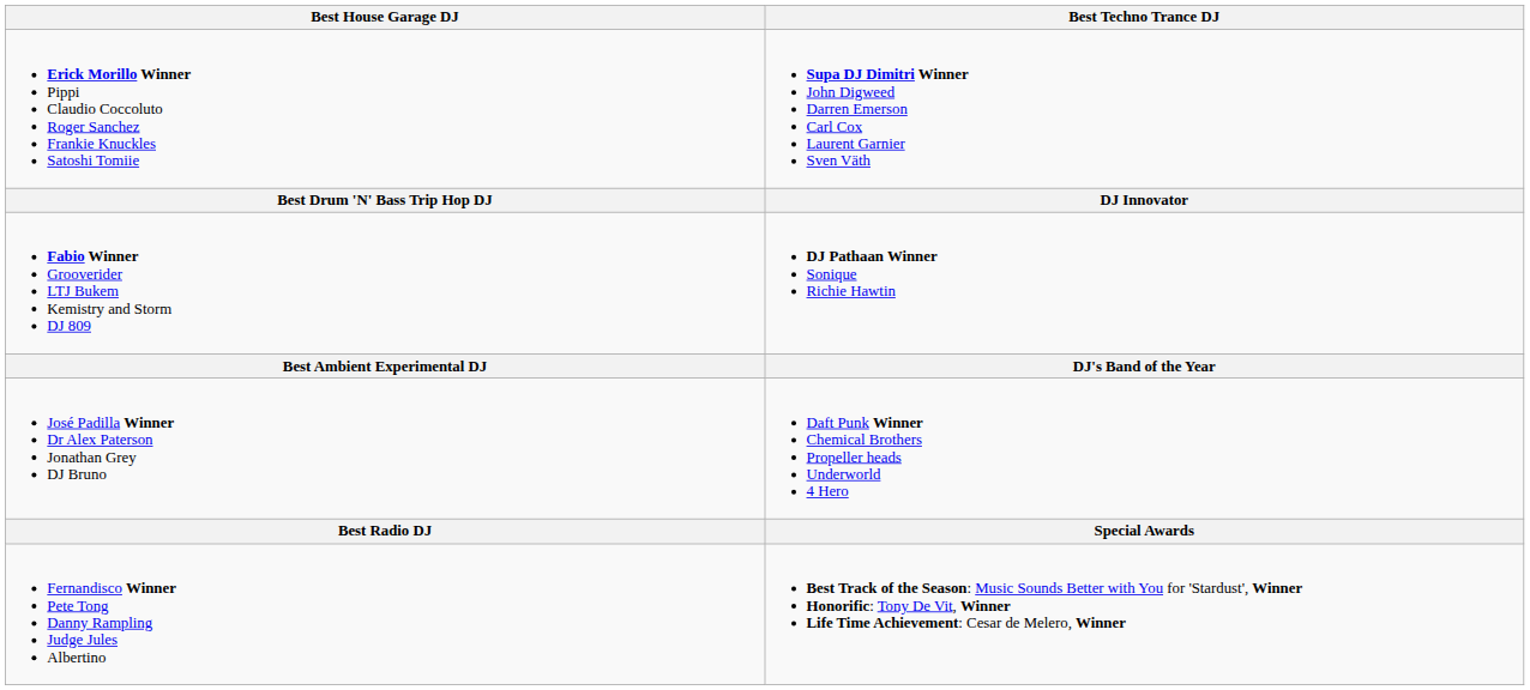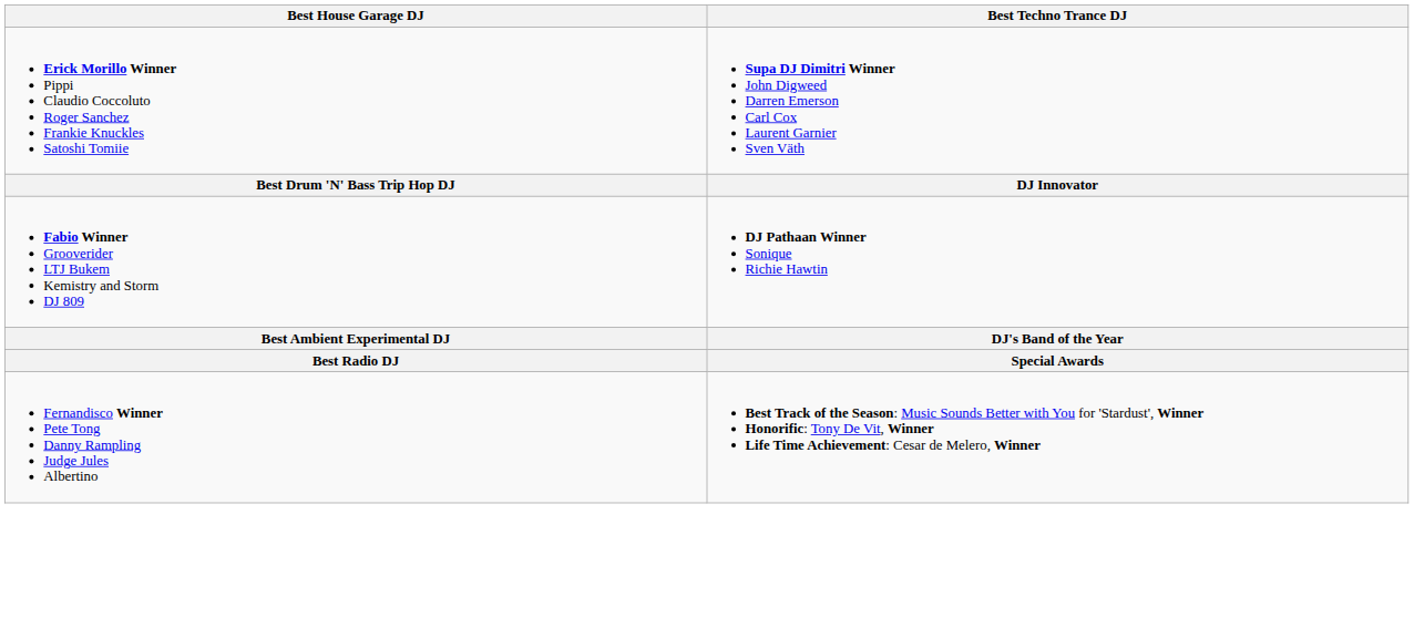- row: José Padilla Winner Dr Alex Paterson Jonathan Grey DJ Bruno | Daft Punk Winner Chemical Brothers Propeller heads Underworld 4 Hero
